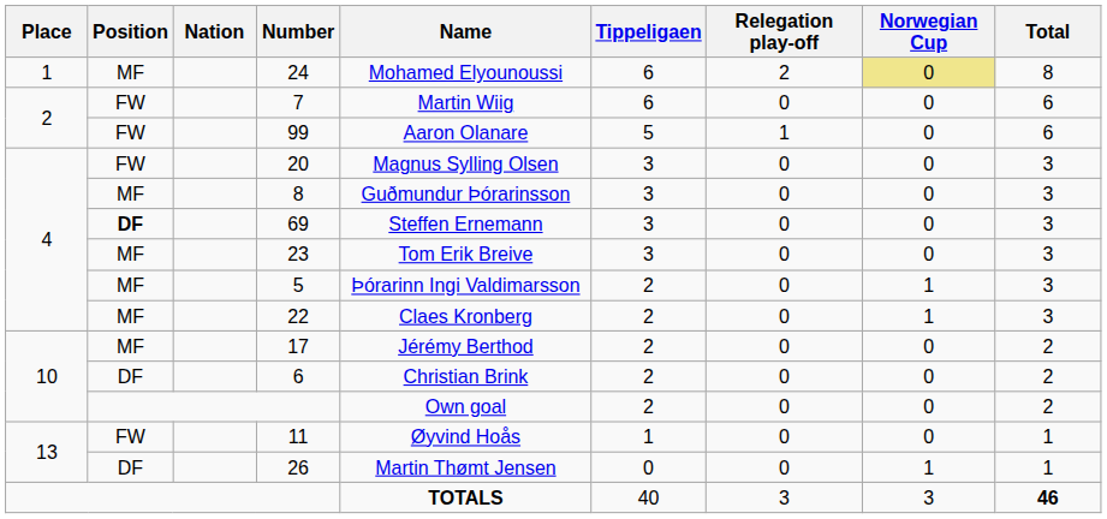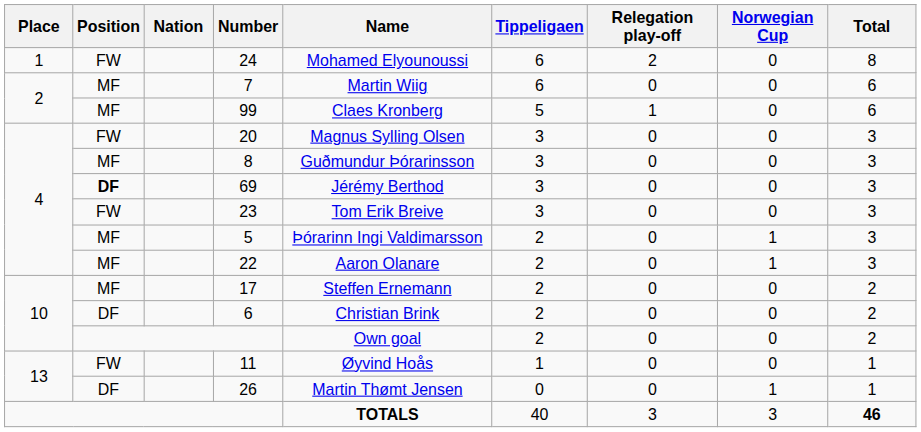24 | Position: MF -> FW
24 | Norwegian Cup: khaki background -> no background
7 | Position: FW -> MF
99 | Position: FW -> MF
99 | Name: Aaron Olanare -> Claes Kronberg
69 | Name: Steffen Ernemann -> Jérémy Berthod
23 | Position: MF -> FW
22 | Name: Claes Kronberg -> Aaron Olanare
17 | Name: Jérémy Berthod -> Steffen Ernemann
